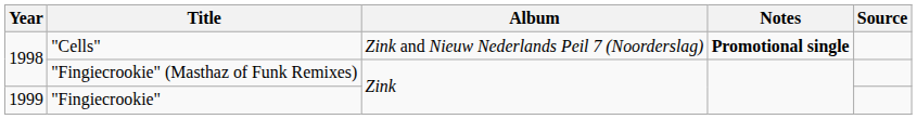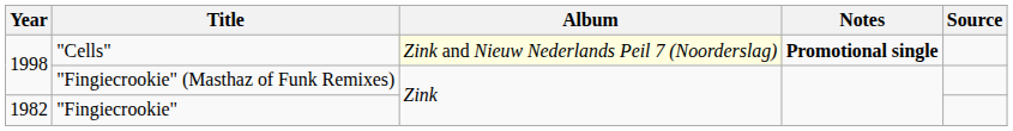"Cells" | Album: no background -> lightyellow background
"Fingiecrookie" | Year: 1999 -> 1982
